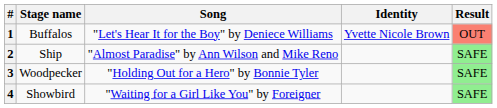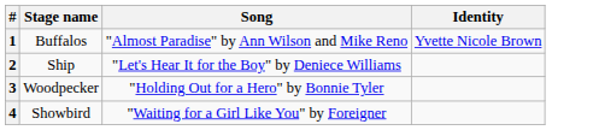- column: Result | OUT | SAFE | SAFE | SAFE
1 | Song: "Let's Hear It for the Boy" by Deniece Williams -> "Almost Paradise" by Ann Wilson and Mike Reno
2 | Song: "Almost Paradise" by Ann Wilson and Mike Reno -> "Let's Hear It for the Boy" by Deniece Williams
